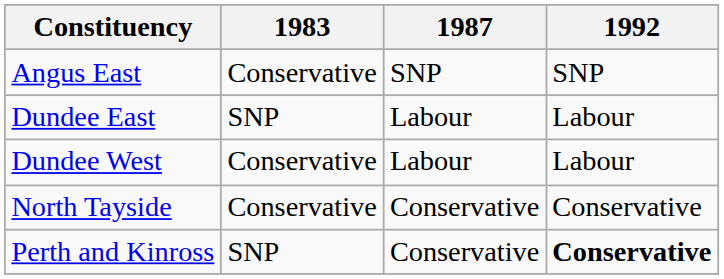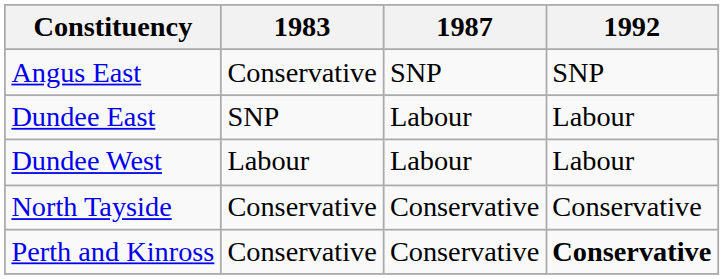Dundee West | 1983: Conservative -> Labour
Perth and Kinross | 1983: SNP -> Conservative
